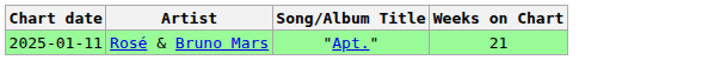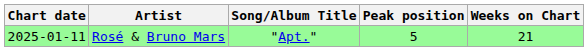+ column: Peak position | 5
